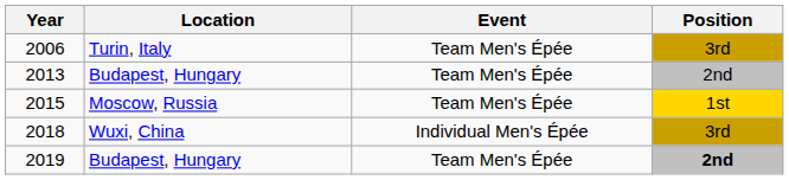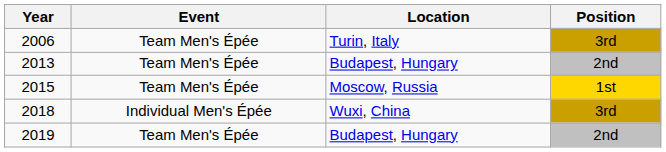columns swapped: Location <-> Event
2019 | Position: bold -> normal
